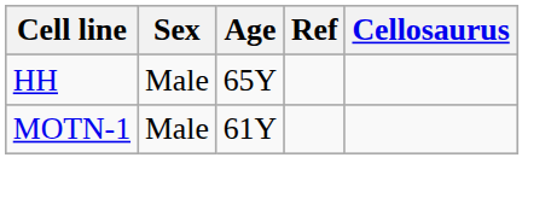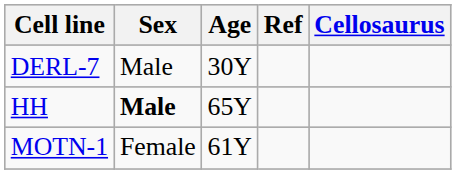+ row: DERL-7 | Male | 30Y
HH | Sex: normal -> bold
MOTN-1 | Sex: Male -> Female
